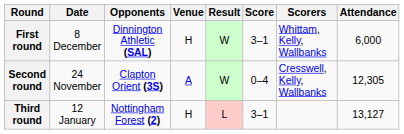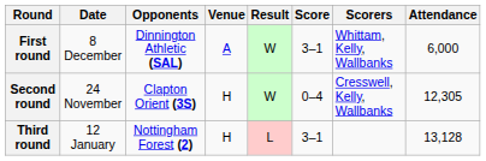First round | Venue: H -> A
Second round | Venue: A -> H
Third round | Attendance: 13,127 -> 13,128
